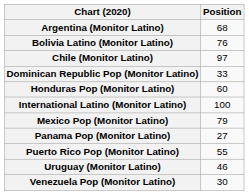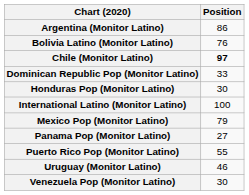Argentina (Monitor Latino) | Position: 68 -> 86
Chile (Monitor Latino) | Position: normal -> bold
Honduras Pop (Monitor Latino) | Position: 60 -> 30
